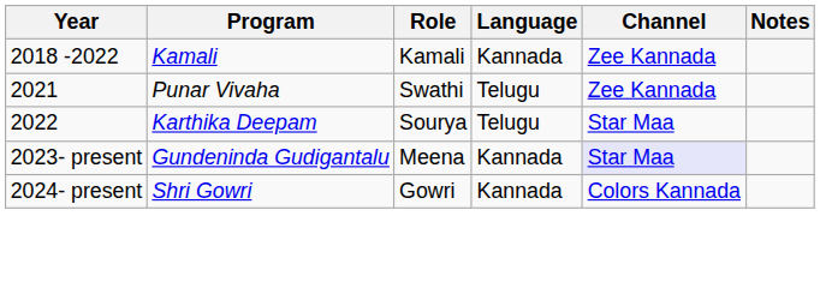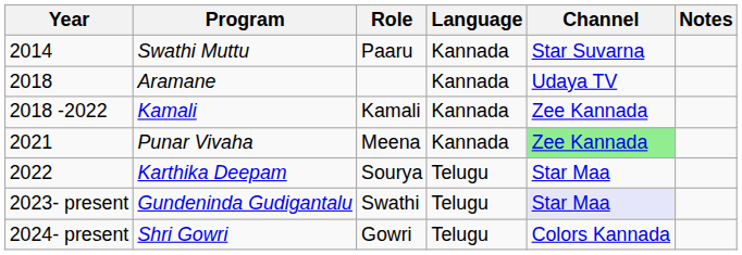+ row: 2014 | Swathi Muttu | Paaru | Kannada | Star Suvarna
+ row: 2018 | Aramane | Kannada | Udaya TV
Punar Vivaha | Role: Swathi -> Meena
Punar Vivaha | Language: Telugu -> Kannada
Punar Vivaha | Channel: no background -> lightgreen background
Gundeninda Gudigantalu | Role: Meena -> Swathi
Gundeninda Gudigantalu | Language: Kannada -> Telugu
Shri Gowri | Language: Kannada -> Telugu
